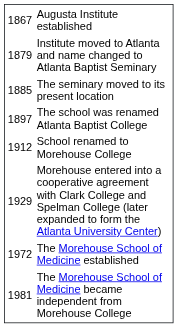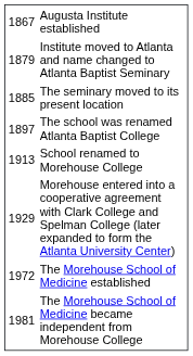School renamed to Morehouse College | column 1: 1912 -> 1913
